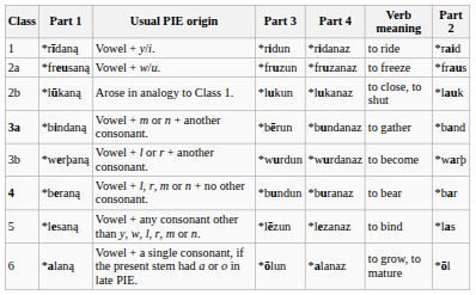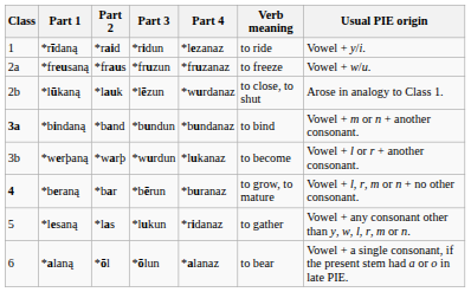columns swapped: Part 2 <-> Usual PIE origin
*rīdaną | Part 4: *ridanaz -> *lezanaz
*lūkaną | Part 3: *lukun -> *lēzun
*lūkaną | Part 4: *lukanaz -> *wurdanaz
*bindaną | Part 3: *bērun -> *bundun
*bindaną | Verb meaning: to gather -> to bind
*werþaną | Part 4: *wurdanaz -> *lukanaz
*beraną | Part 3: *bundun -> *bērun
*beraną | Verb meaning: to bear -> to grow, to mature
*lesaną | Part 3: *lēzun -> *lukun
*lesaną | Part 4: *lezanaz -> *ridanaz
*lesaną | Verb meaning: to bind -> to gather
*alaną | Verb meaning: to grow, to mature -> to bear
